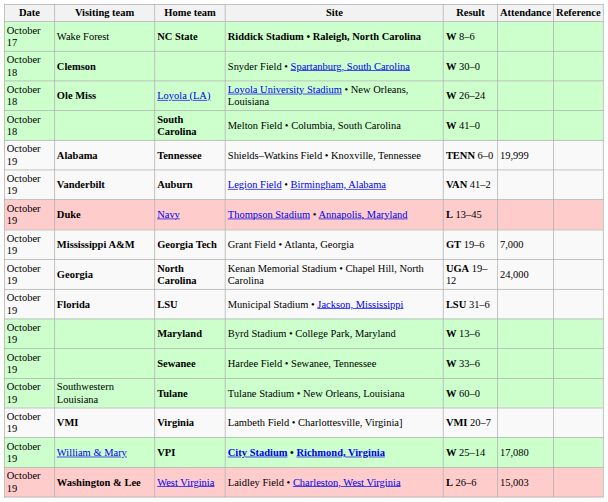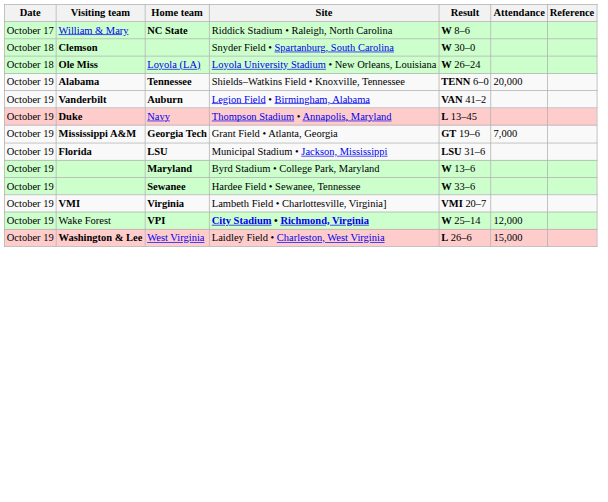NC State | Visiting team: Wake Forest -> William & Mary
NC State | Site: bold -> normal
- row: October 18 | South Carolina | Melton Field • Columbia, South Carolina | W 41–0
Tennessee | Attendance: 19,999 -> 20,000
- row: October 19 | Georgia | North Carolina | Kenan Memorial Stadium • Chapel Hill, North Carolina | UGA 19–12 | 24,000
- row: October 19 | Southwestern Louisiana | Tulane | Tulane Stadium • New Orleans, Louisiana | W 60–0
VPI | Visiting team: William & Mary -> Wake Forest
VPI | Attendance: 17,080 -> 12,000
West Virginia | Attendance: 15,003 -> 15,000
